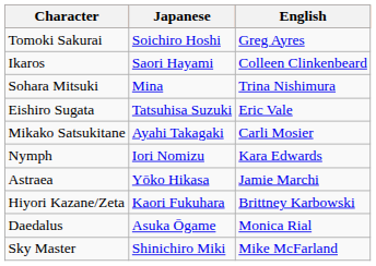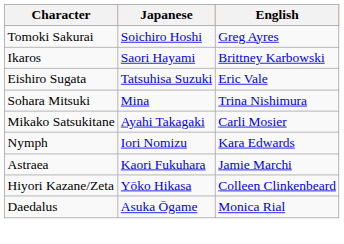Ikaros | English: Colleen Clinkenbeard -> Brittney Karbowski
rows swapped: Sohara Mitsuki <-> Eishiro Sugata
Astraea | Japanese: Yōko Hikasa -> Kaori Fukuhara
Hiyori Kazane/Zeta | Japanese: Kaori Fukuhara -> Yōko Hikasa
Hiyori Kazane/Zeta | English: Brittney Karbowski -> Colleen Clinkenbeard
- row: Sky Master | Shinichiro Miki | Mike McFarland
